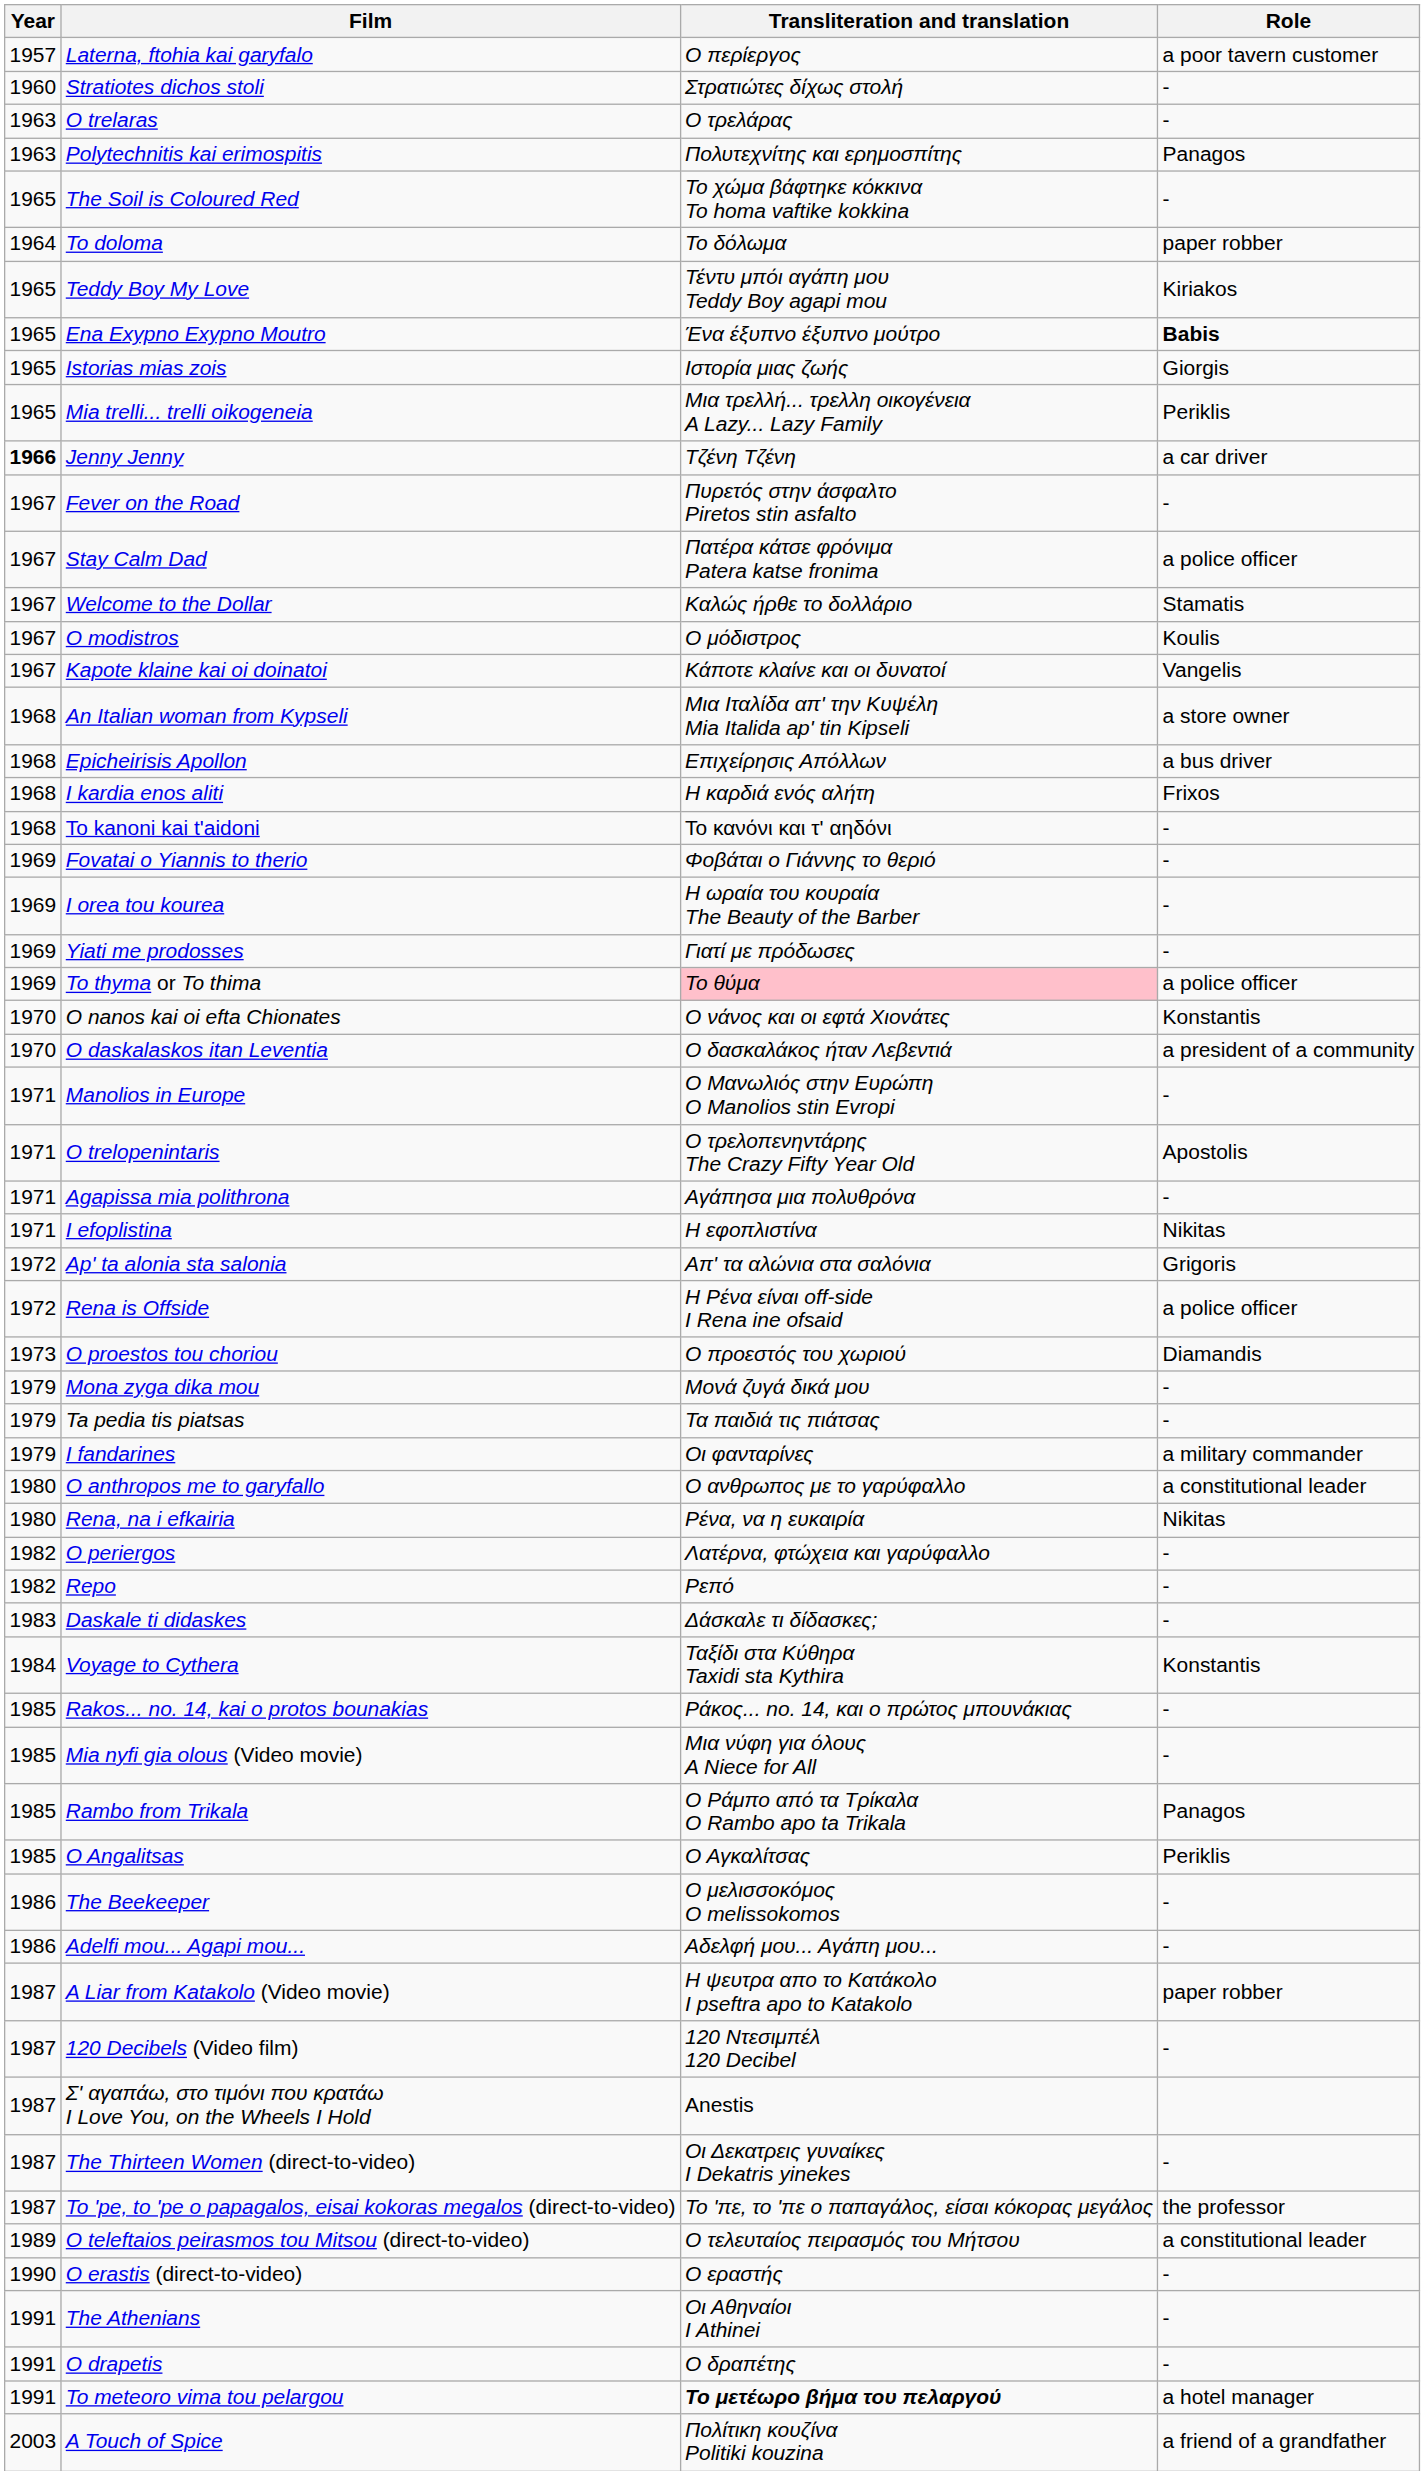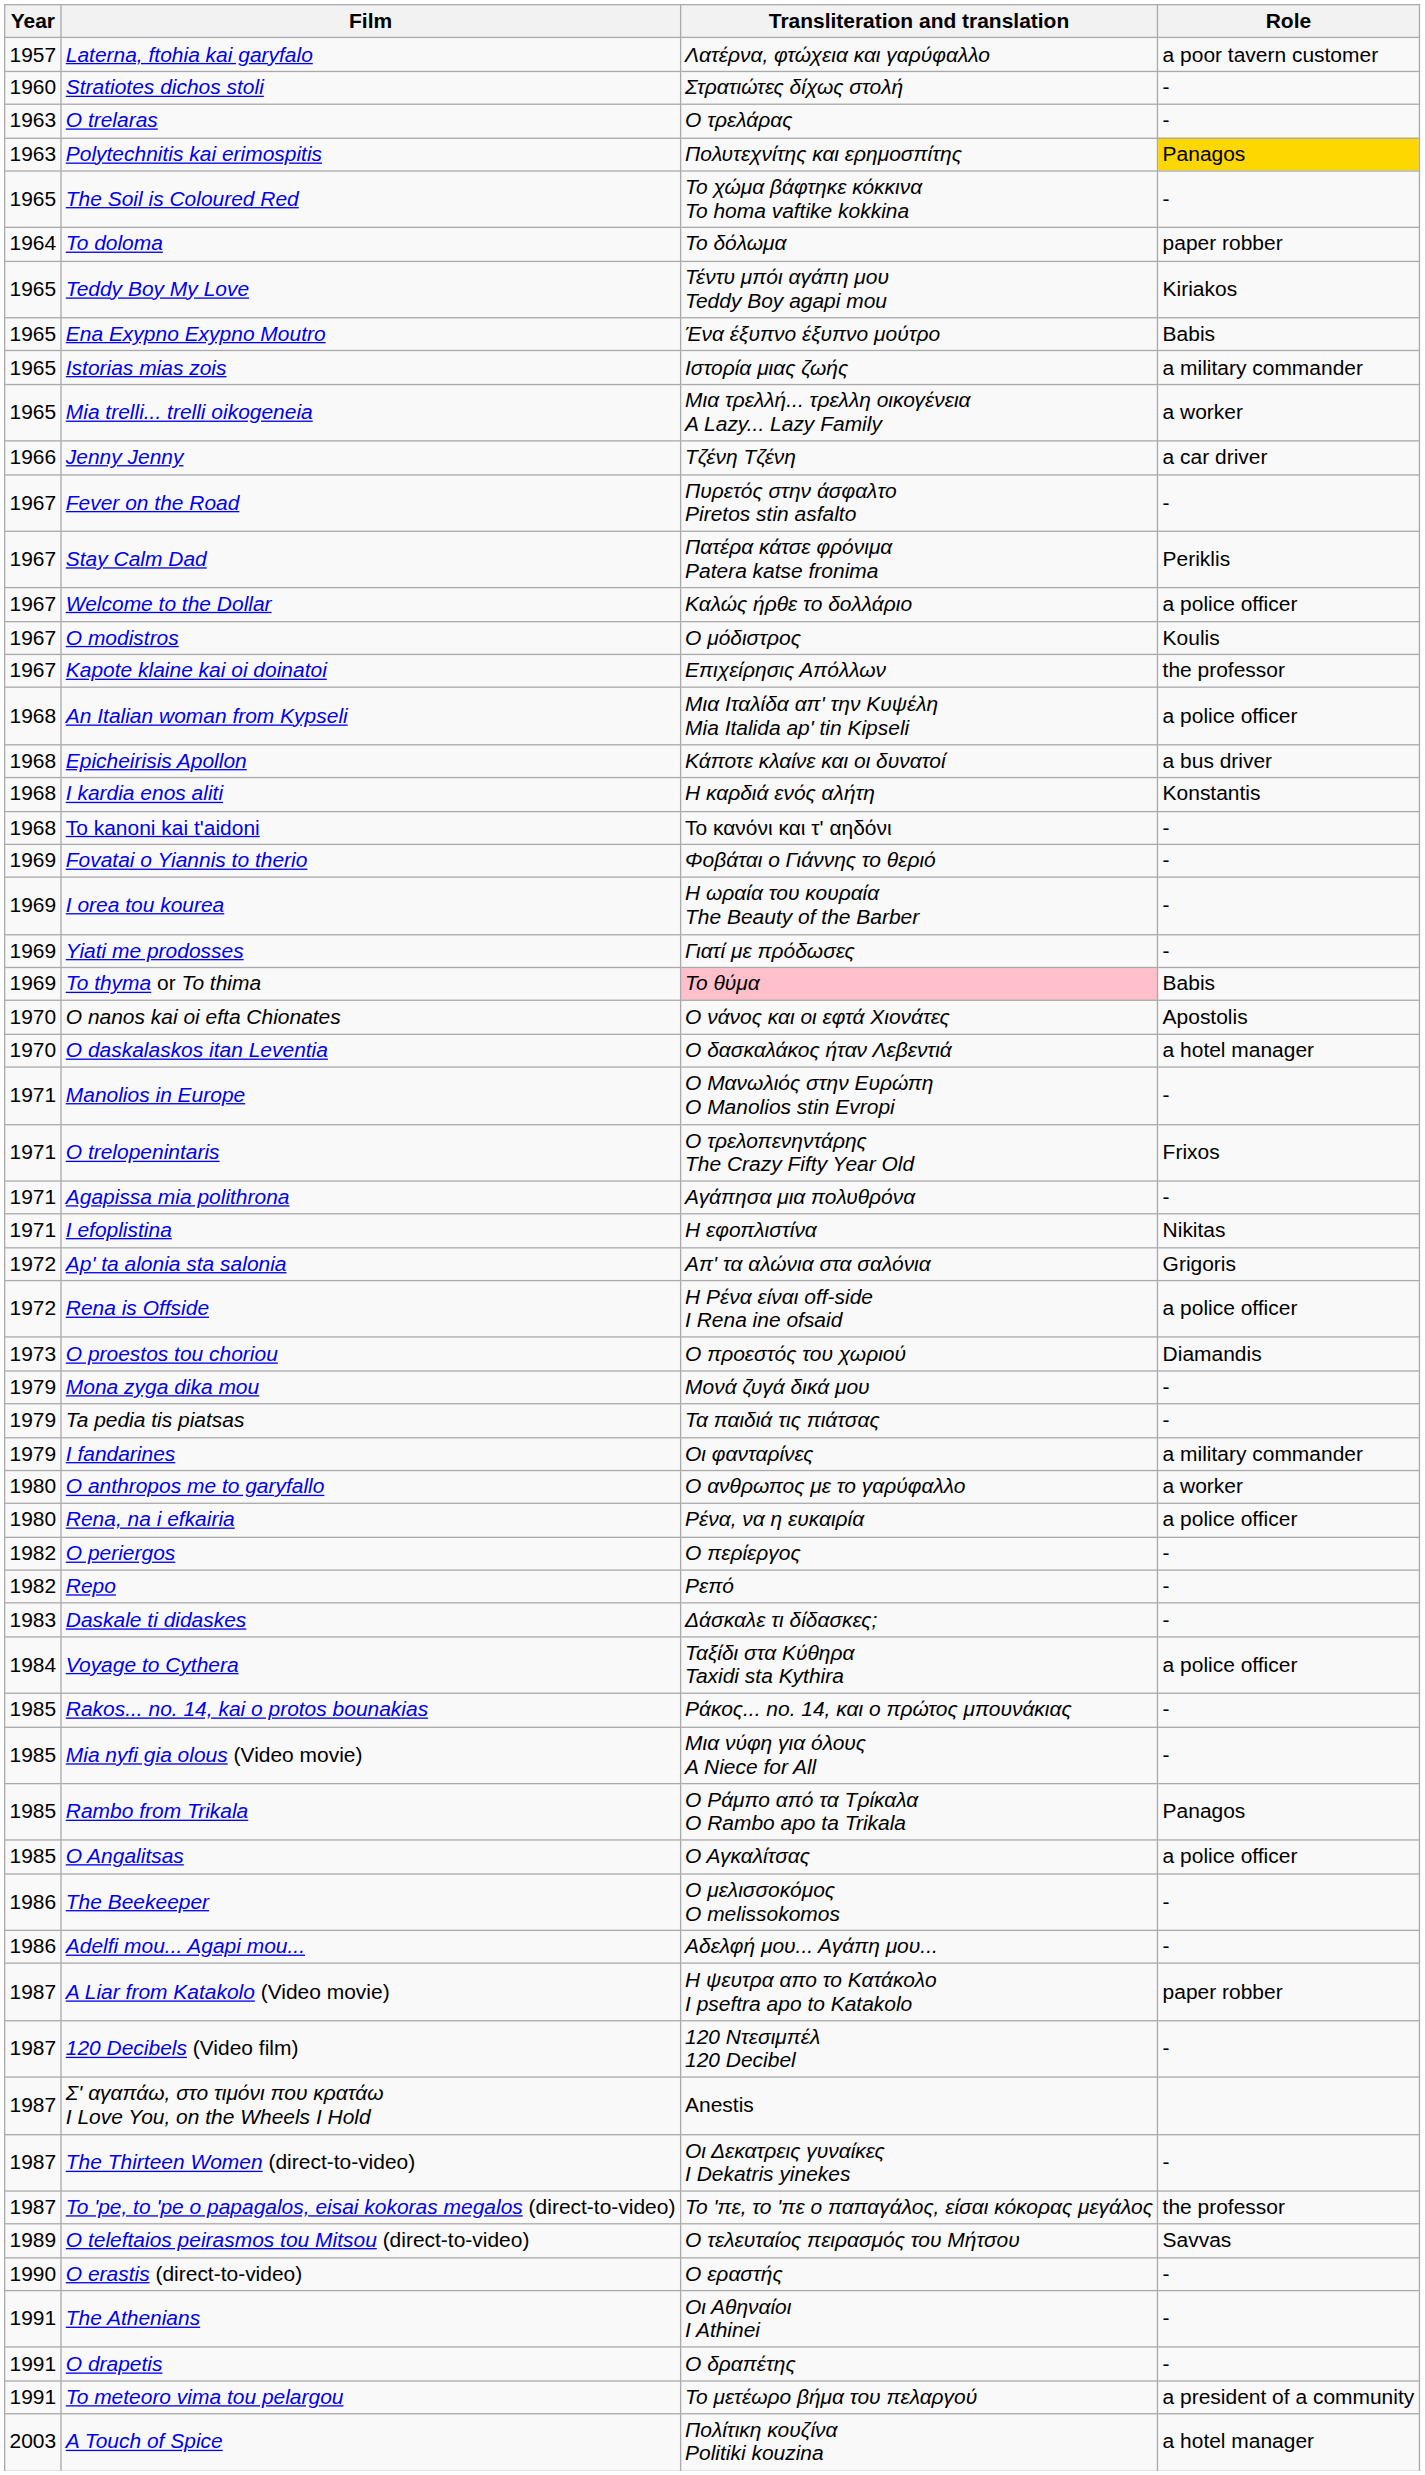Laterna, ftohia kai garyfalo | Transliteration and translation: Ο περίεργος -> Λατέρνα, φτώχεια και γαρύφαλλο
Polytechnitis kai erimospitis | Role: no background -> gold background
Ena Exypno Exypno Moutro | Role: bold -> normal
Istorias mias zois | Role: Giorgis -> a military commander
Mia trelli... trelli oikogeneia | Role: Periklis -> a worker
Jenny Jenny | Year: bold -> normal
Stay Calm Dad | Role: a police officer -> Periklis
Welcome to the Dollar | Role: Stamatis -> a police officer
Kapote klaine kai oi doinatoi | Transliteration and translation: Κάποτε κλαίνε και οι δυνατοί -> Επιχείρησις Απόλλων
Kapote klaine kai oi doinatoi | Role: Vangelis -> the professor
An Italian woman from Kypseli | Role: a store owner -> a police officer
Epicheirisis Apollon | Transliteration and translation: Επιχείρησις Απόλλων -> Κάποτε κλαίνε και οι δυνατοί
I kardia enos aliti | Role: Frixos -> Konstantis
To thyma or To thima | Role: a police officer -> Babis
O nanos kai oi efta Chionates | Role: Konstantis -> Apostolis
O daskalaskos itan Leventia | Role: a president of a community -> a hotel manager
O trelopenintaris | Role: Apostolis -> Frixos
O anthropos me to garyfallo | Role: a constitutional leader -> a worker
Rena, na i efkairia | Role: Nikitas -> a police officer
O periergos | Transliteration and translation: Λατέρνα, φτώχεια και γαρύφαλλο -> Ο περίεργος
Voyage to Cythera | Role: Konstantis -> a police officer
O Angalitsas | Role: Periklis -> a police officer
O teleftaios peirasmos tou Mitsou (direct-to-video) | Role: a constitutional leader -> Savvas
To meteoro vima tou pelargou | Transliteration and translation: bold -> normal
To meteoro vima tou pelargou | Role: a hotel manager -> a president of a community
A Touch of Spice | Role: a friend of a grandfather -> a hotel manager
